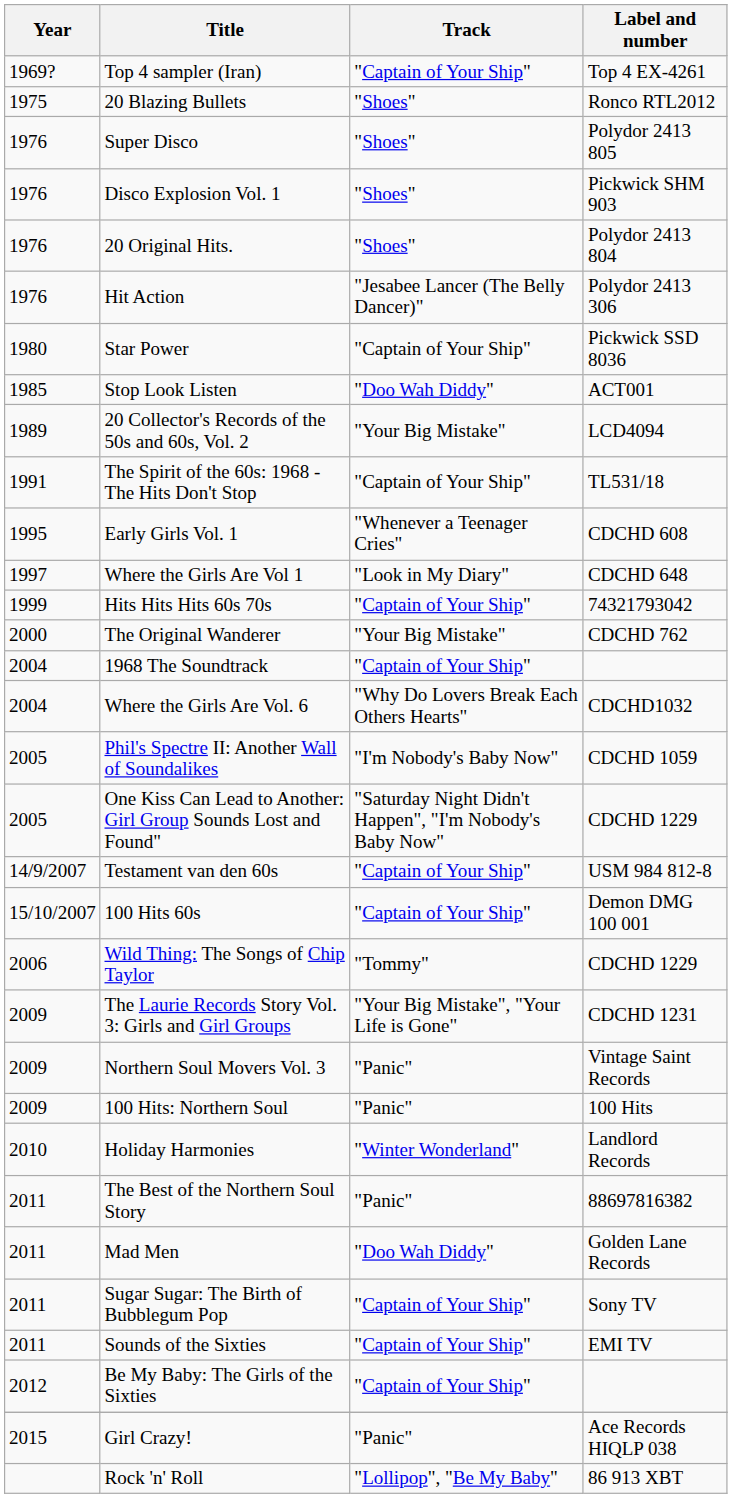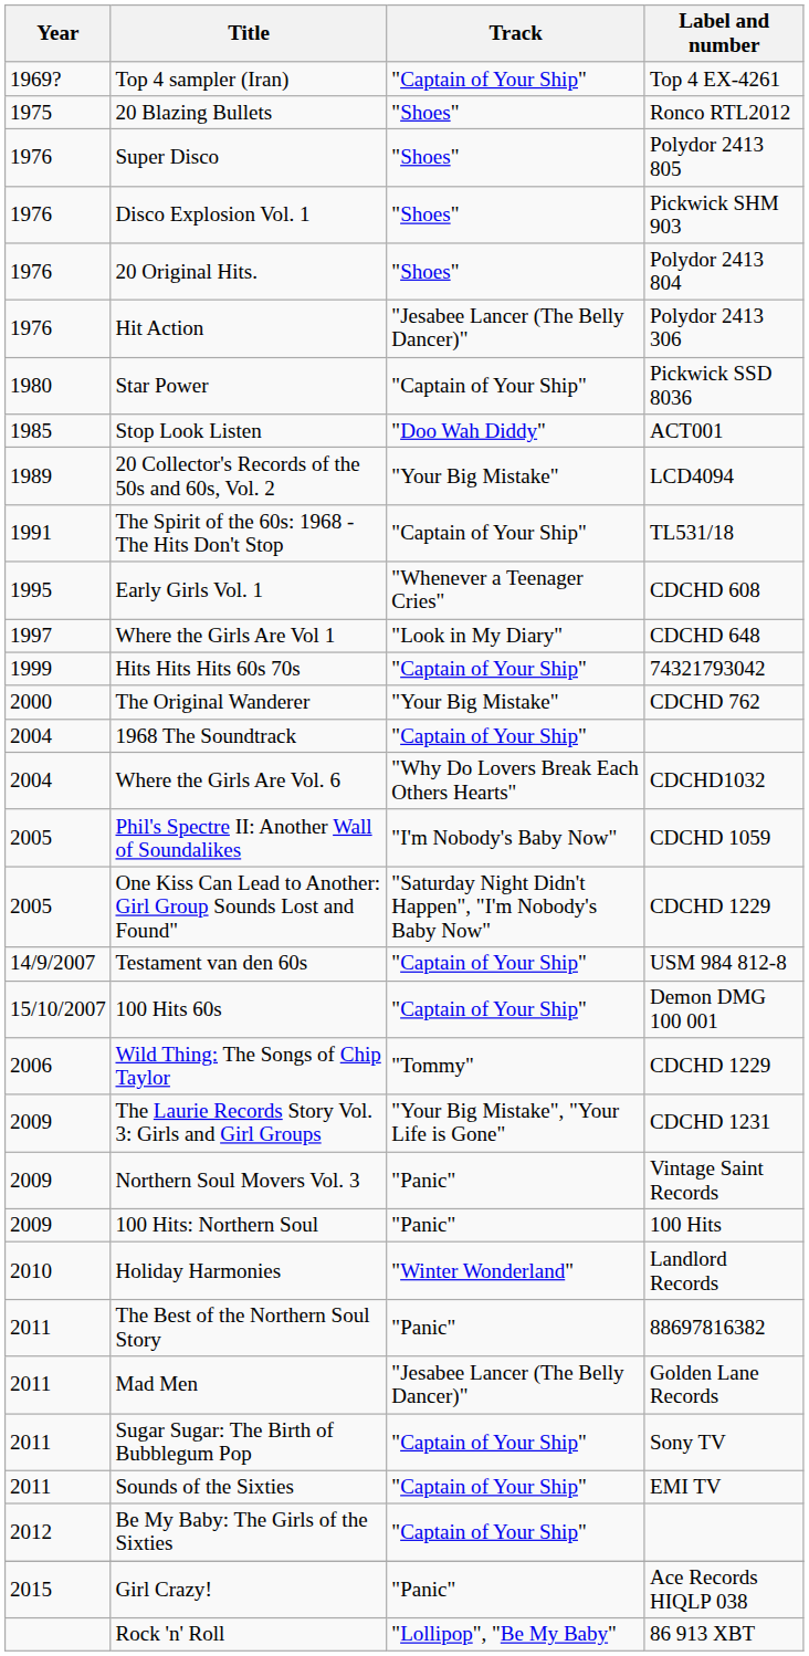Mad Men | Track: "Doo Wah Diddy" -> "Jesabee Lancer (The Belly Dancer)"
